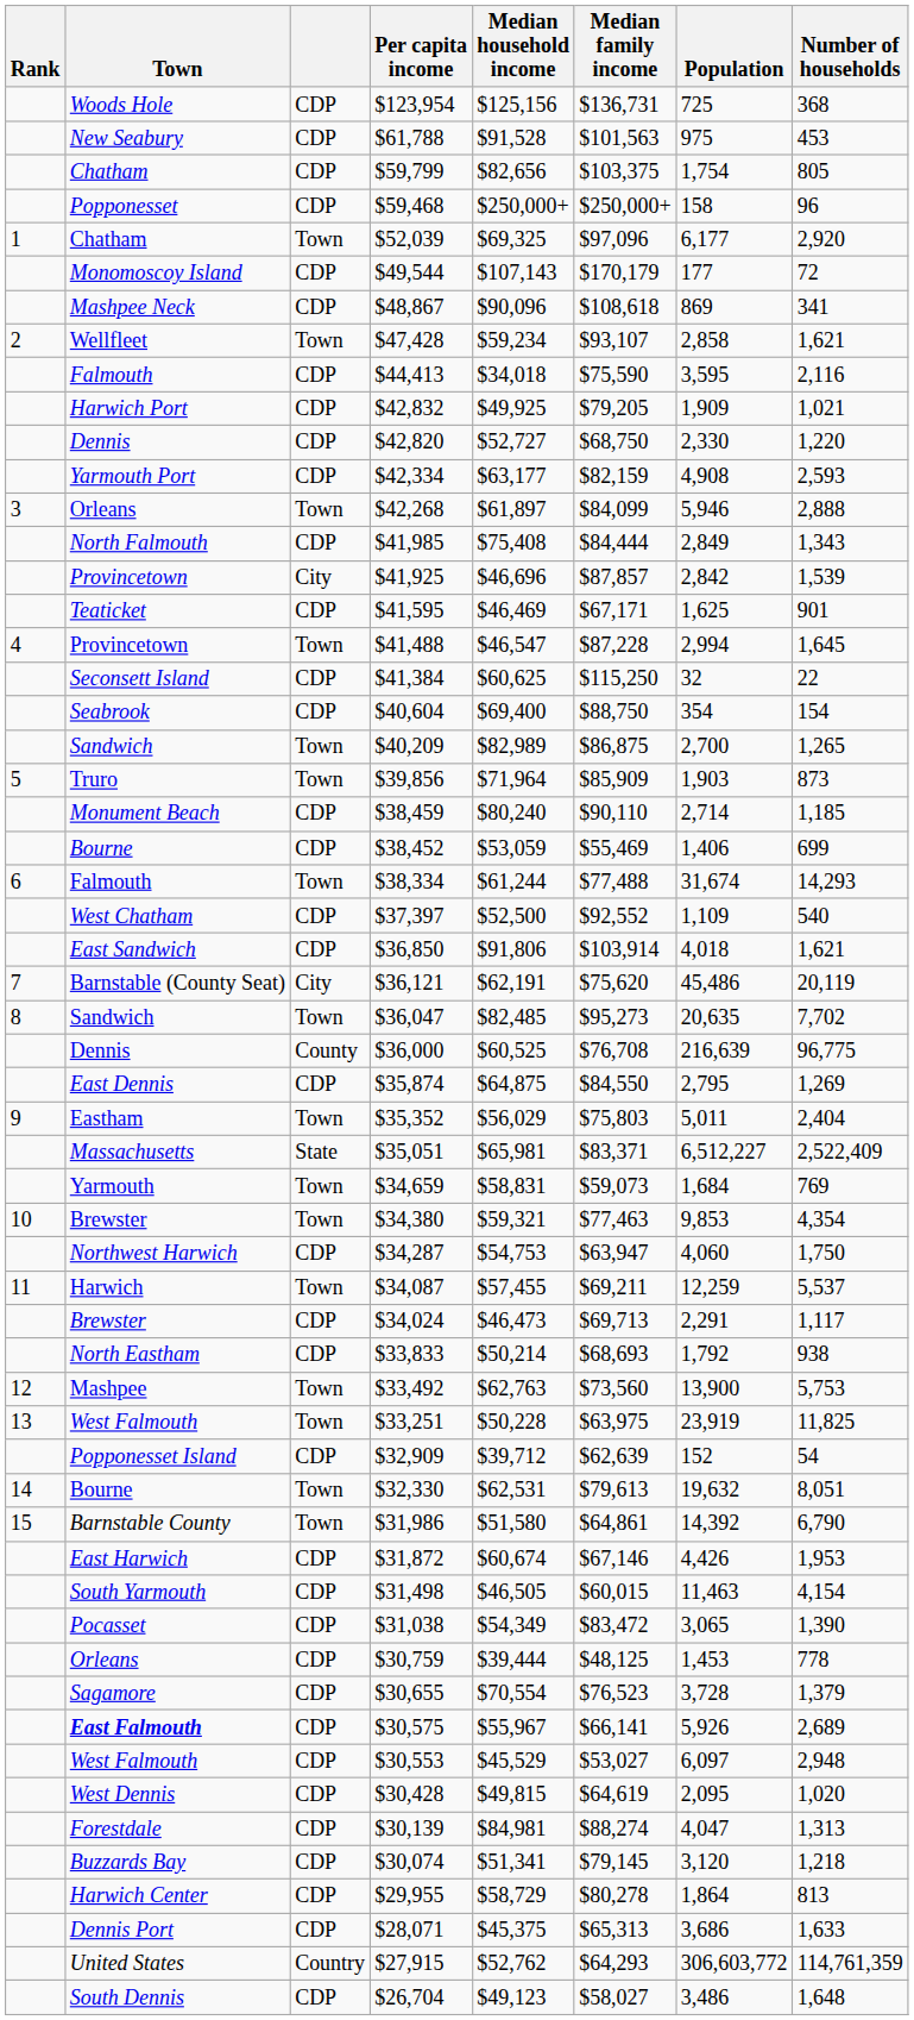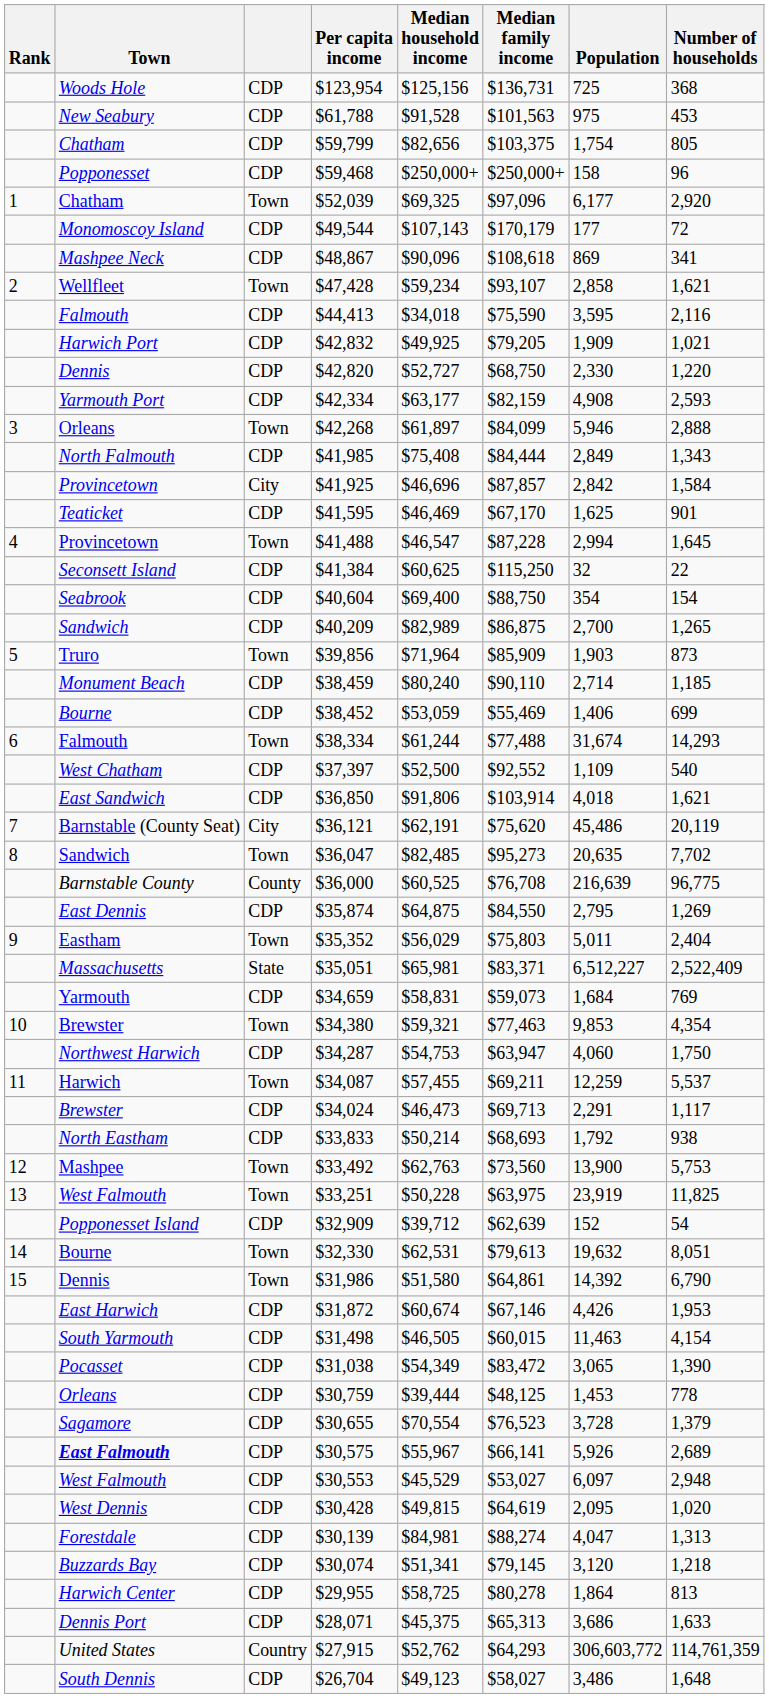$41,925 | Number of households: 1,539 -> 1,584
$41,595 | Median family income: $67,171 -> $67,170
$40,209 | column 3: Town -> CDP
$36,000 | Town: Dennis -> Barnstable County
$34,659 | column 3: Town -> CDP
$31,986 | Town: Barnstable County -> Dennis
$29,955 | Median household income: $58,729 -> $58,725
